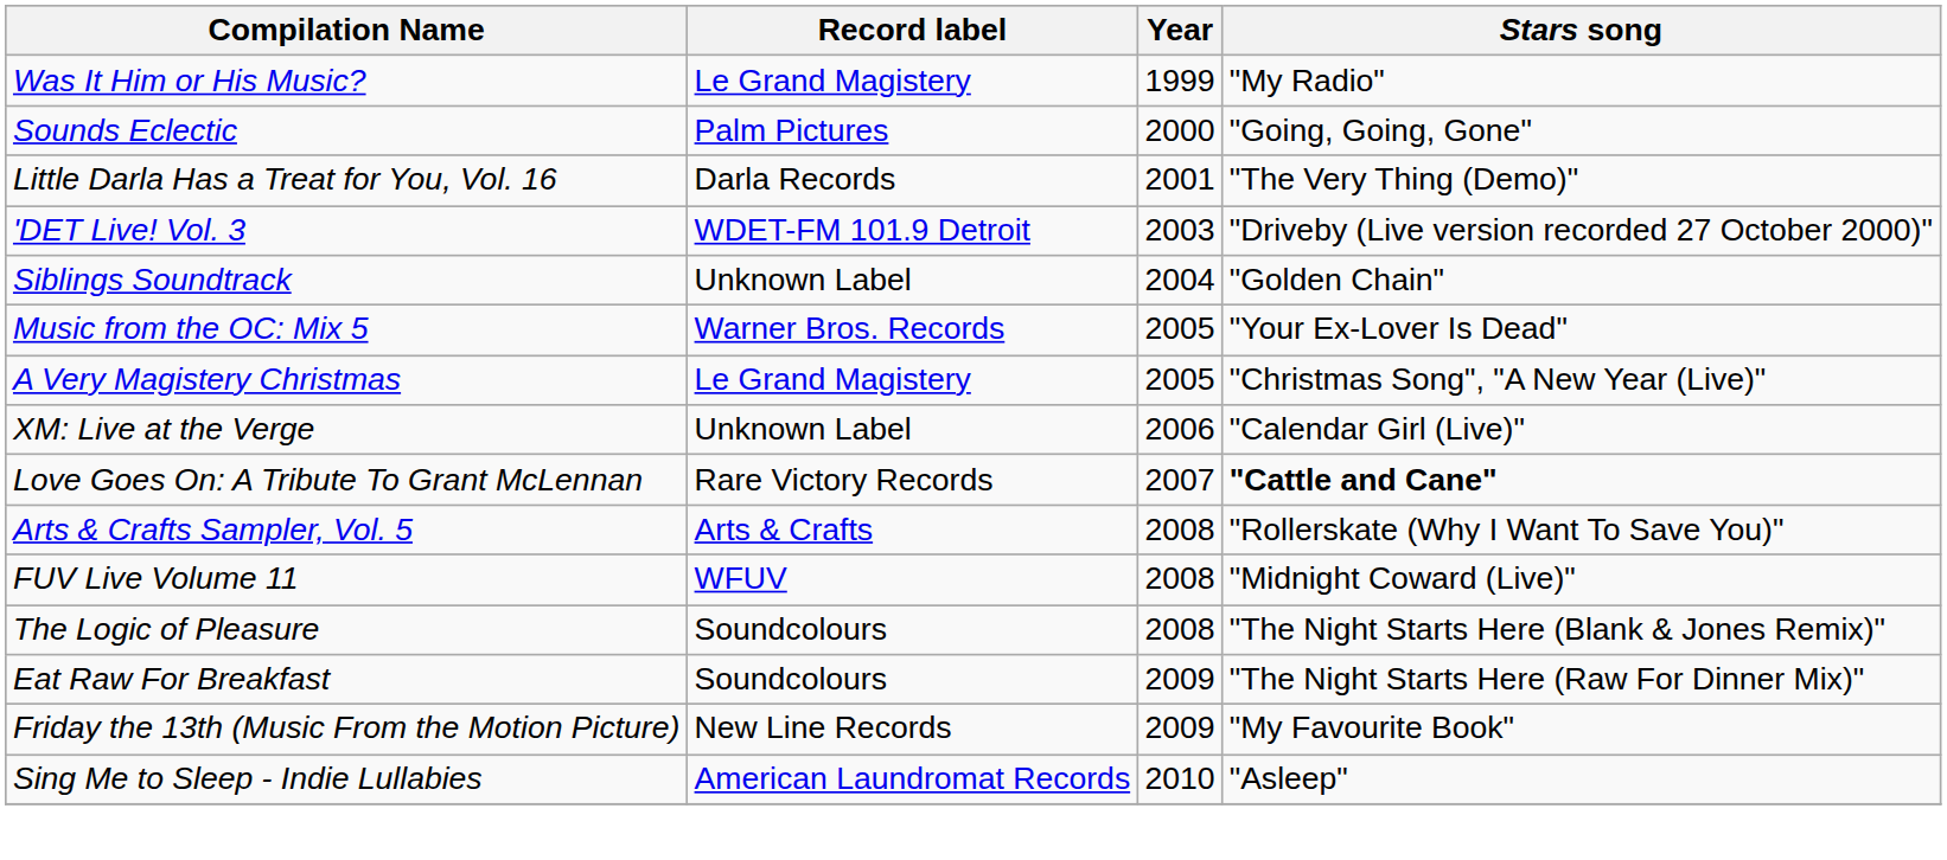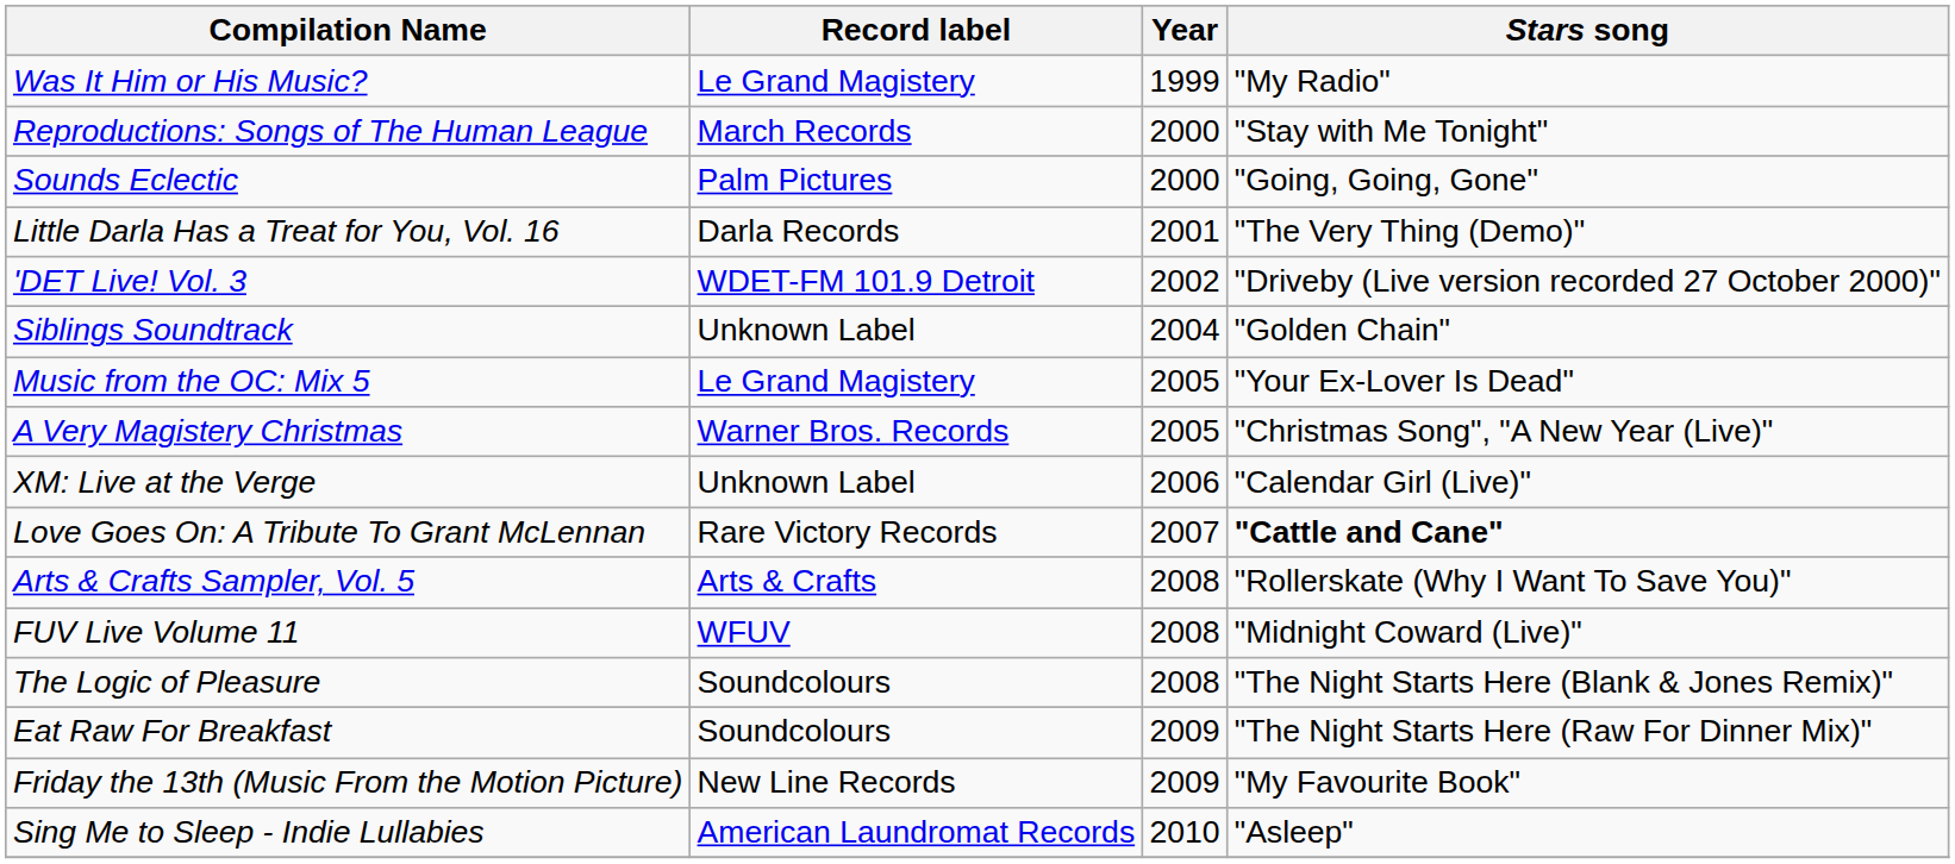+ row: Reproductions: Songs of The Human League | March Records | 2000 | "Stay with Me Tonight"
'DET Live! Vol. 3 | Year: 2003 -> 2002
Music from the OC: Mix 5 | Record label: Warner Bros. Records -> Le Grand Magistery
A Very Magistery Christmas | Record label: Le Grand Magistery -> Warner Bros. Records
